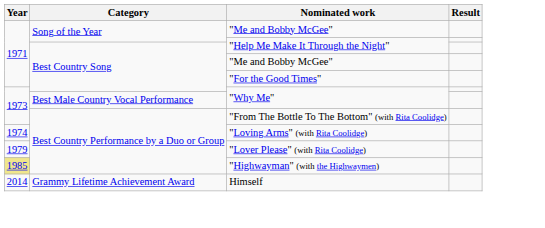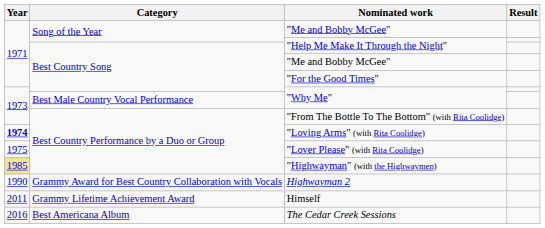"Loving Arms" (with Rita Coolidge) | Year: normal -> bold
"Lover Please" (with Rita Coolidge) | Year: 1979 -> 1975
+ row: 1990 | Grammy Award for Best Country Collaboration with Vocals | Highwayman 2
Himself | Year: 2014 -> 2011
+ row: 2016 | Best Americana Album | The Cedar Creek Sessions
